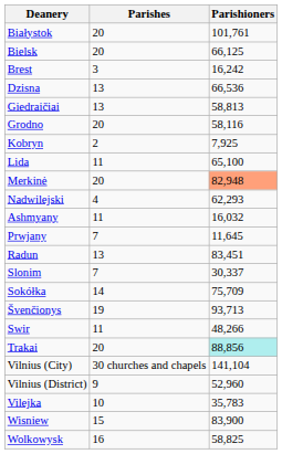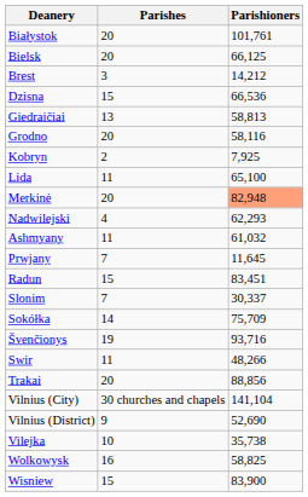Brest | Parishioners: 16,242 -> 14,212
Dzisna | Parishes: 13 -> 15
Ashmyany | Parishioners: 16,032 -> 61,032
Radun | Parishes: 13 -> 15
Švenčionys | Parishioners: 93,713 -> 93,716
Trakai | Parishioners: paleturquoise background -> no background
Vilnius (District) | Parishioners: 52,960 -> 52,690
Vilejka | Parishioners: 35,783 -> 35,738
rows swapped: Wisniew <-> Wolkowysk
